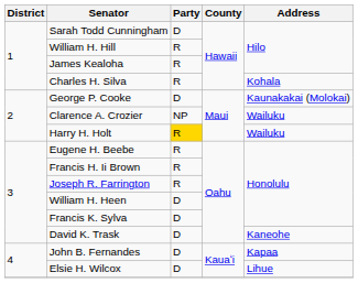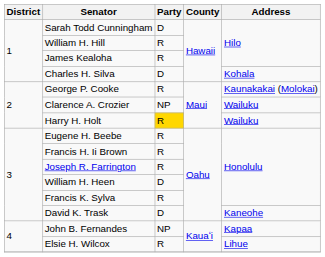Charles H. Silva | Party: R -> D
George P. Cooke | Party: D -> R
Francis K. Sylva | Party: D -> R
John B. Fernandes | Party: D -> NP
Elsie H. Wilcox | Party: D -> R
